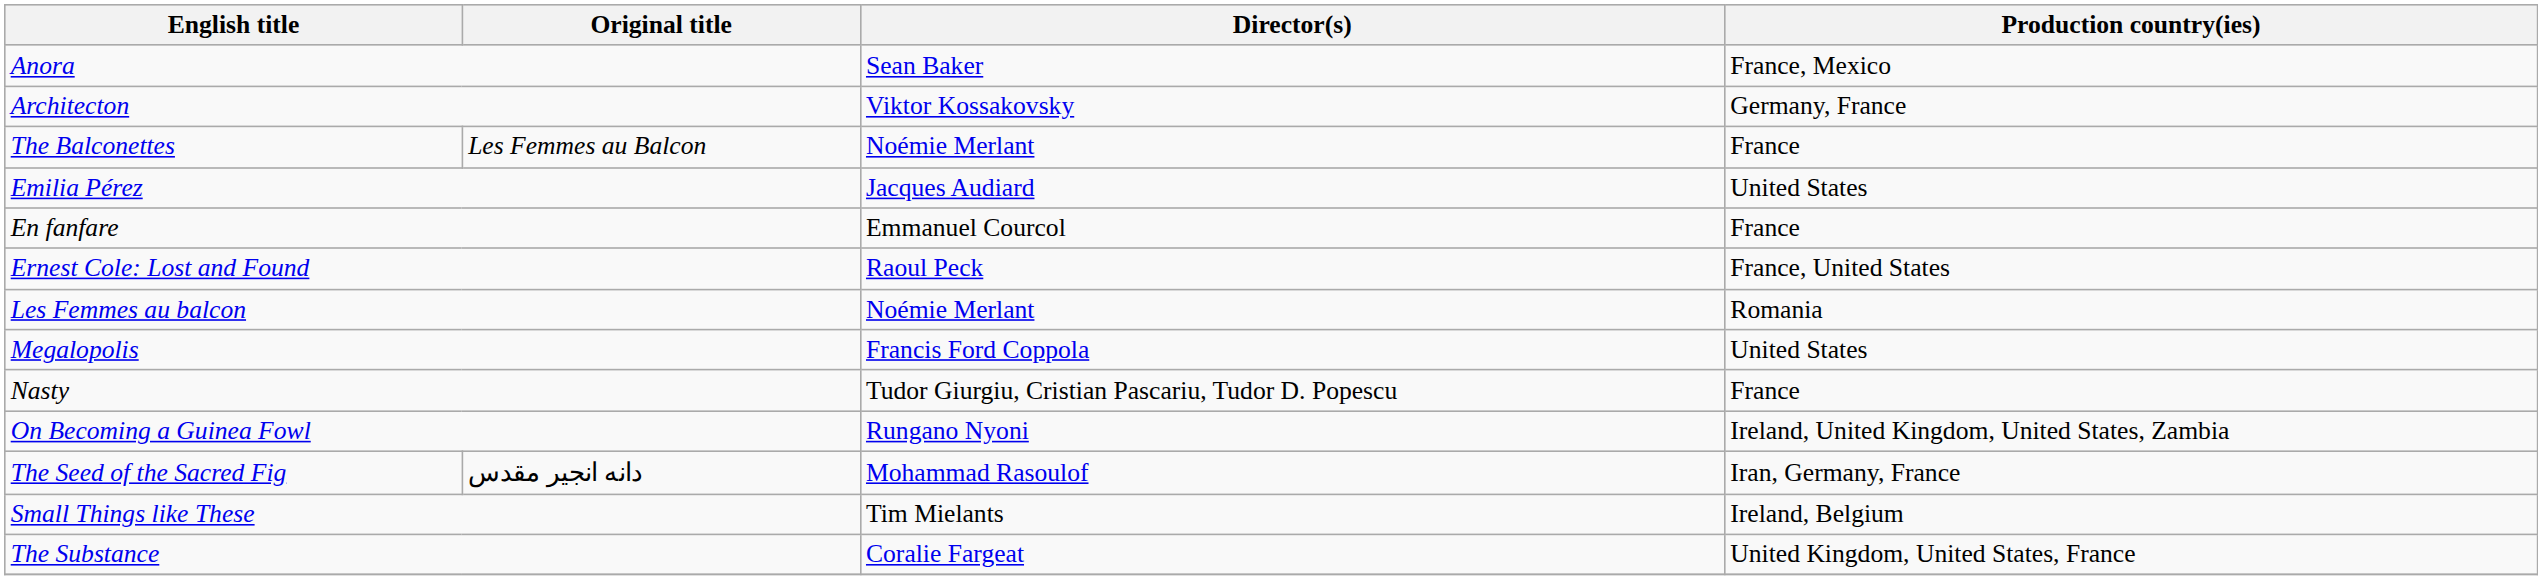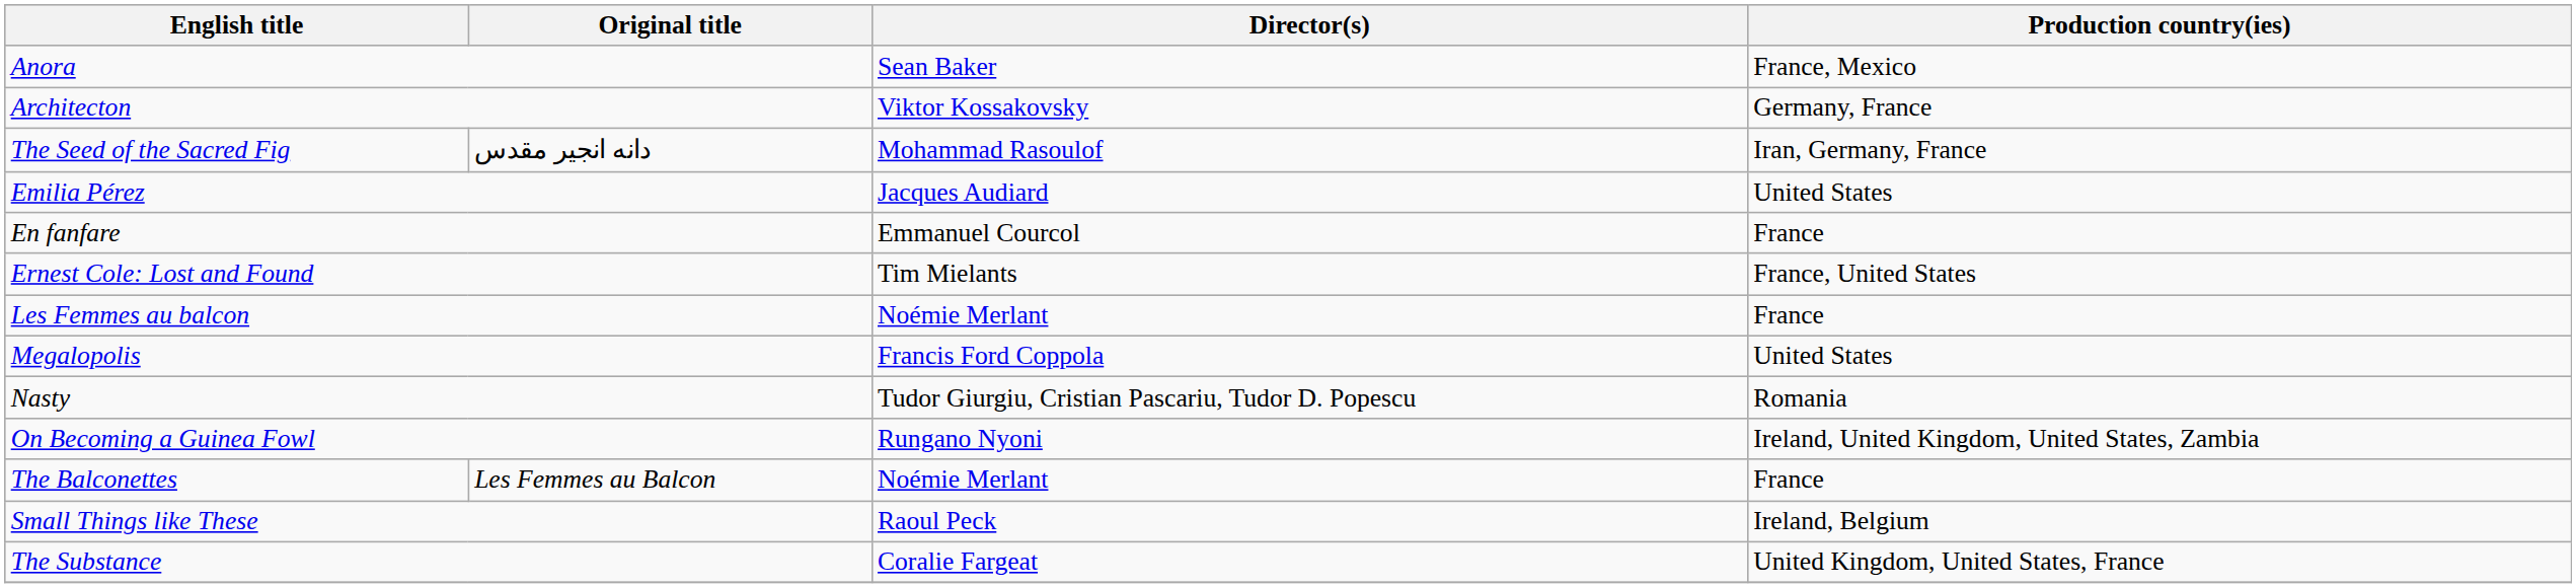rows swapped: The Balconettes <-> The Seed of the Sacred Fig
Ernest Cole: Lost and Found | Director(s): Raoul Peck -> Tim Mielants
Les Femmes au balcon | Production country(ies): Romania -> France
Nasty | Production country(ies): France -> Romania
Small Things like These | Director(s): Tim Mielants -> Raoul Peck
